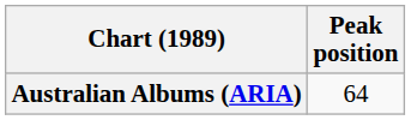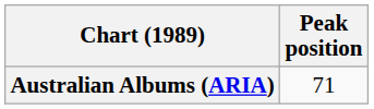Australian Albums (ARIA) | Peak position: 64 -> 71
